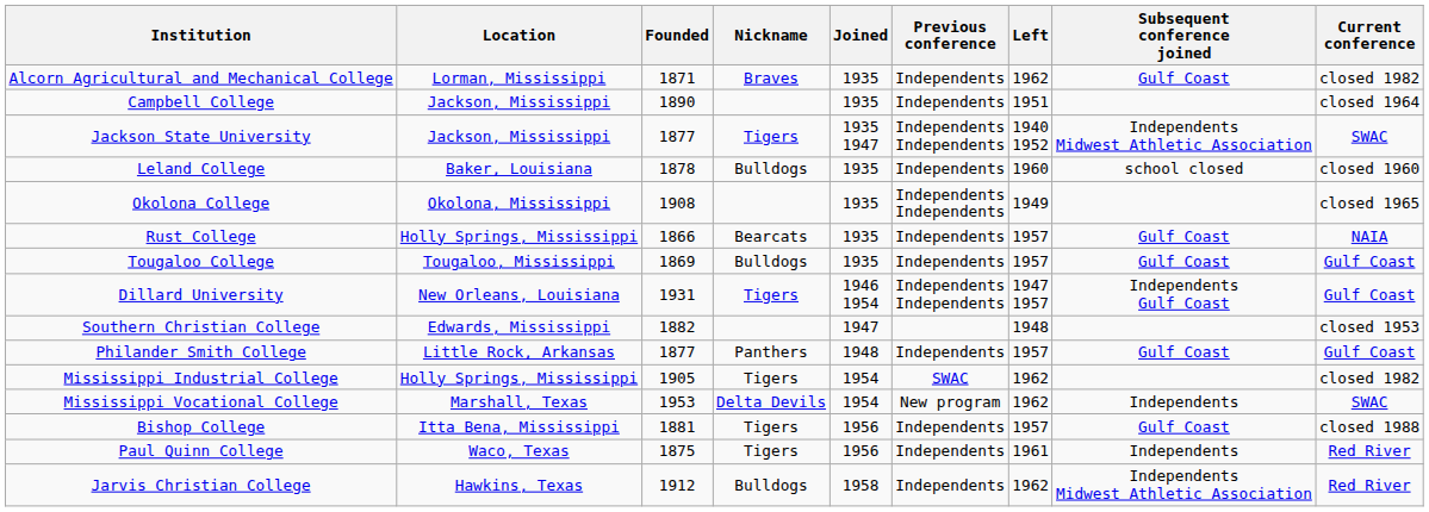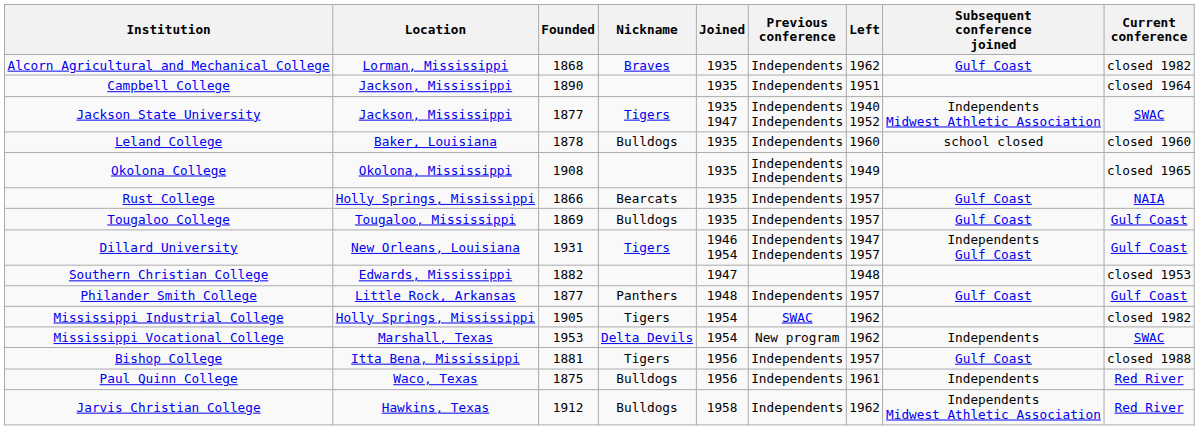Alcorn Agricultural and Mechanical College | Founded: 1871 -> 1868
Paul Quinn College | Nickname: Tigers -> Bulldogs
